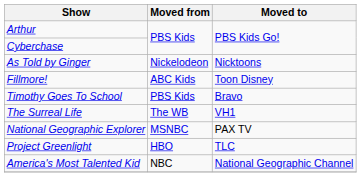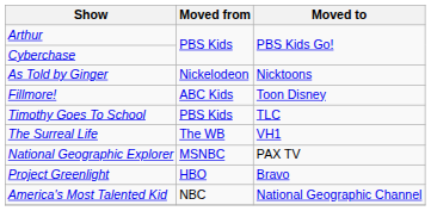Timothy Goes To School | Moved to: Bravo -> TLC
Project Greenlight | Moved to: TLC -> Bravo
